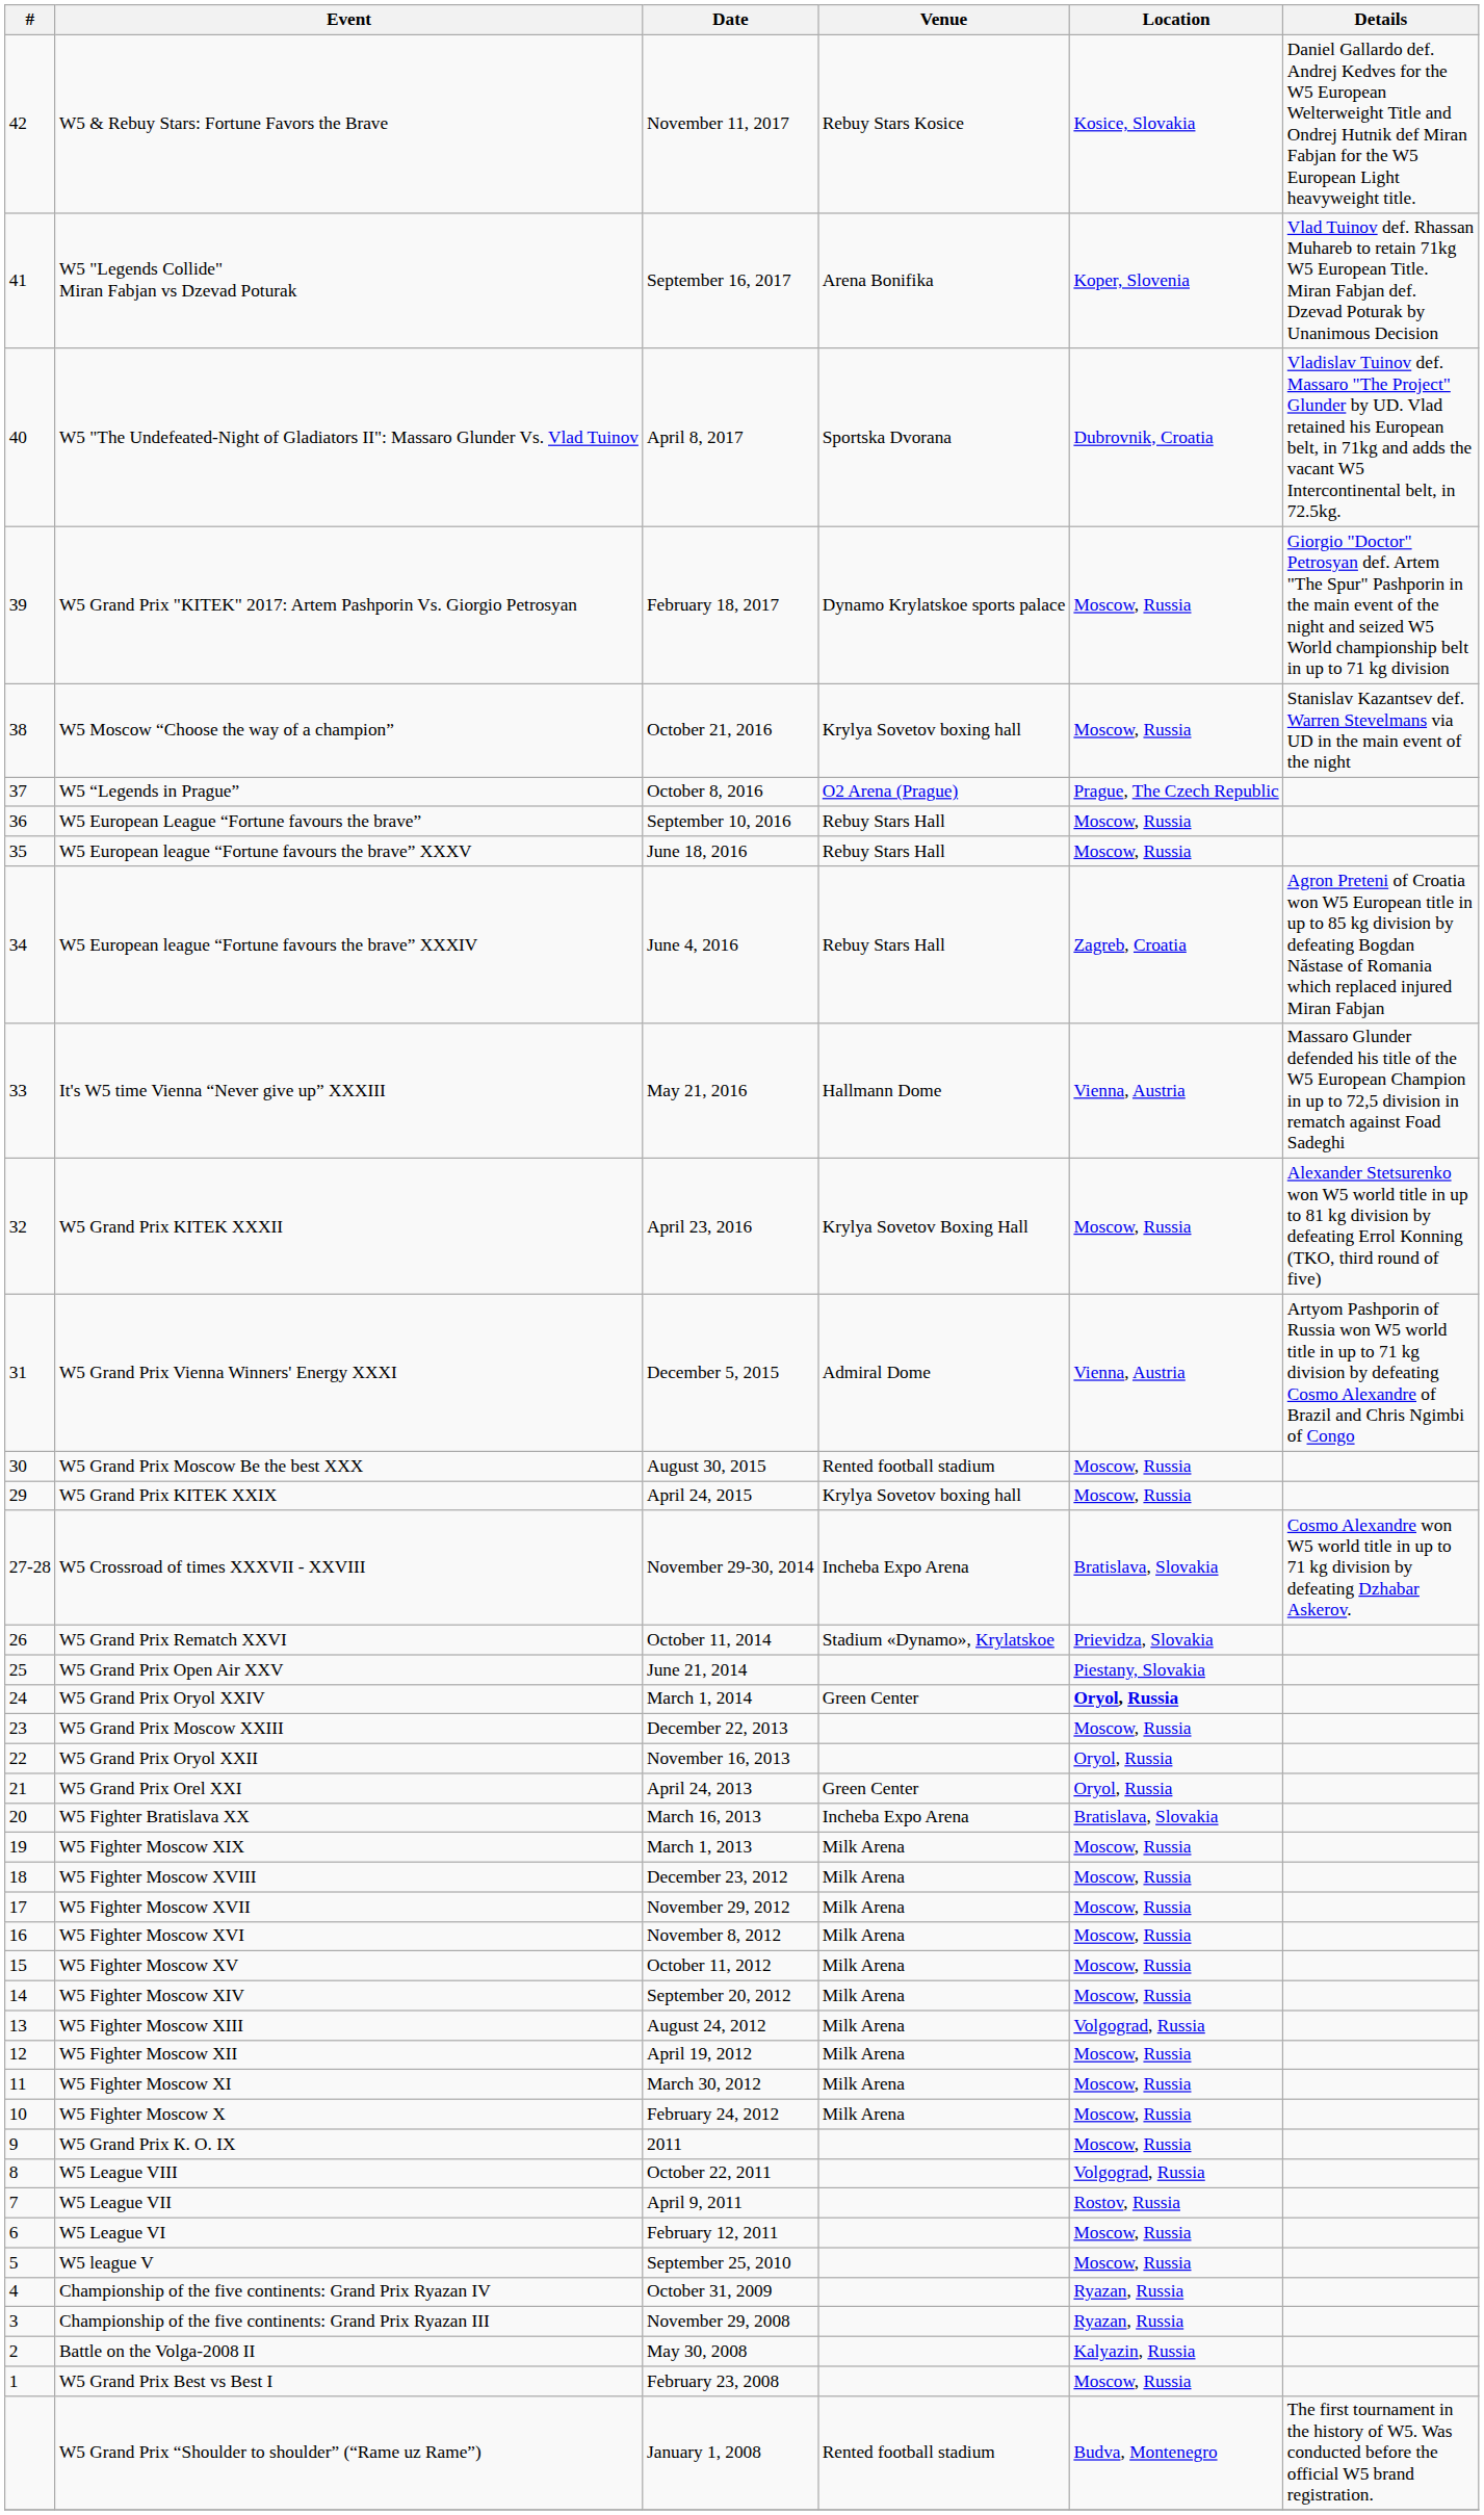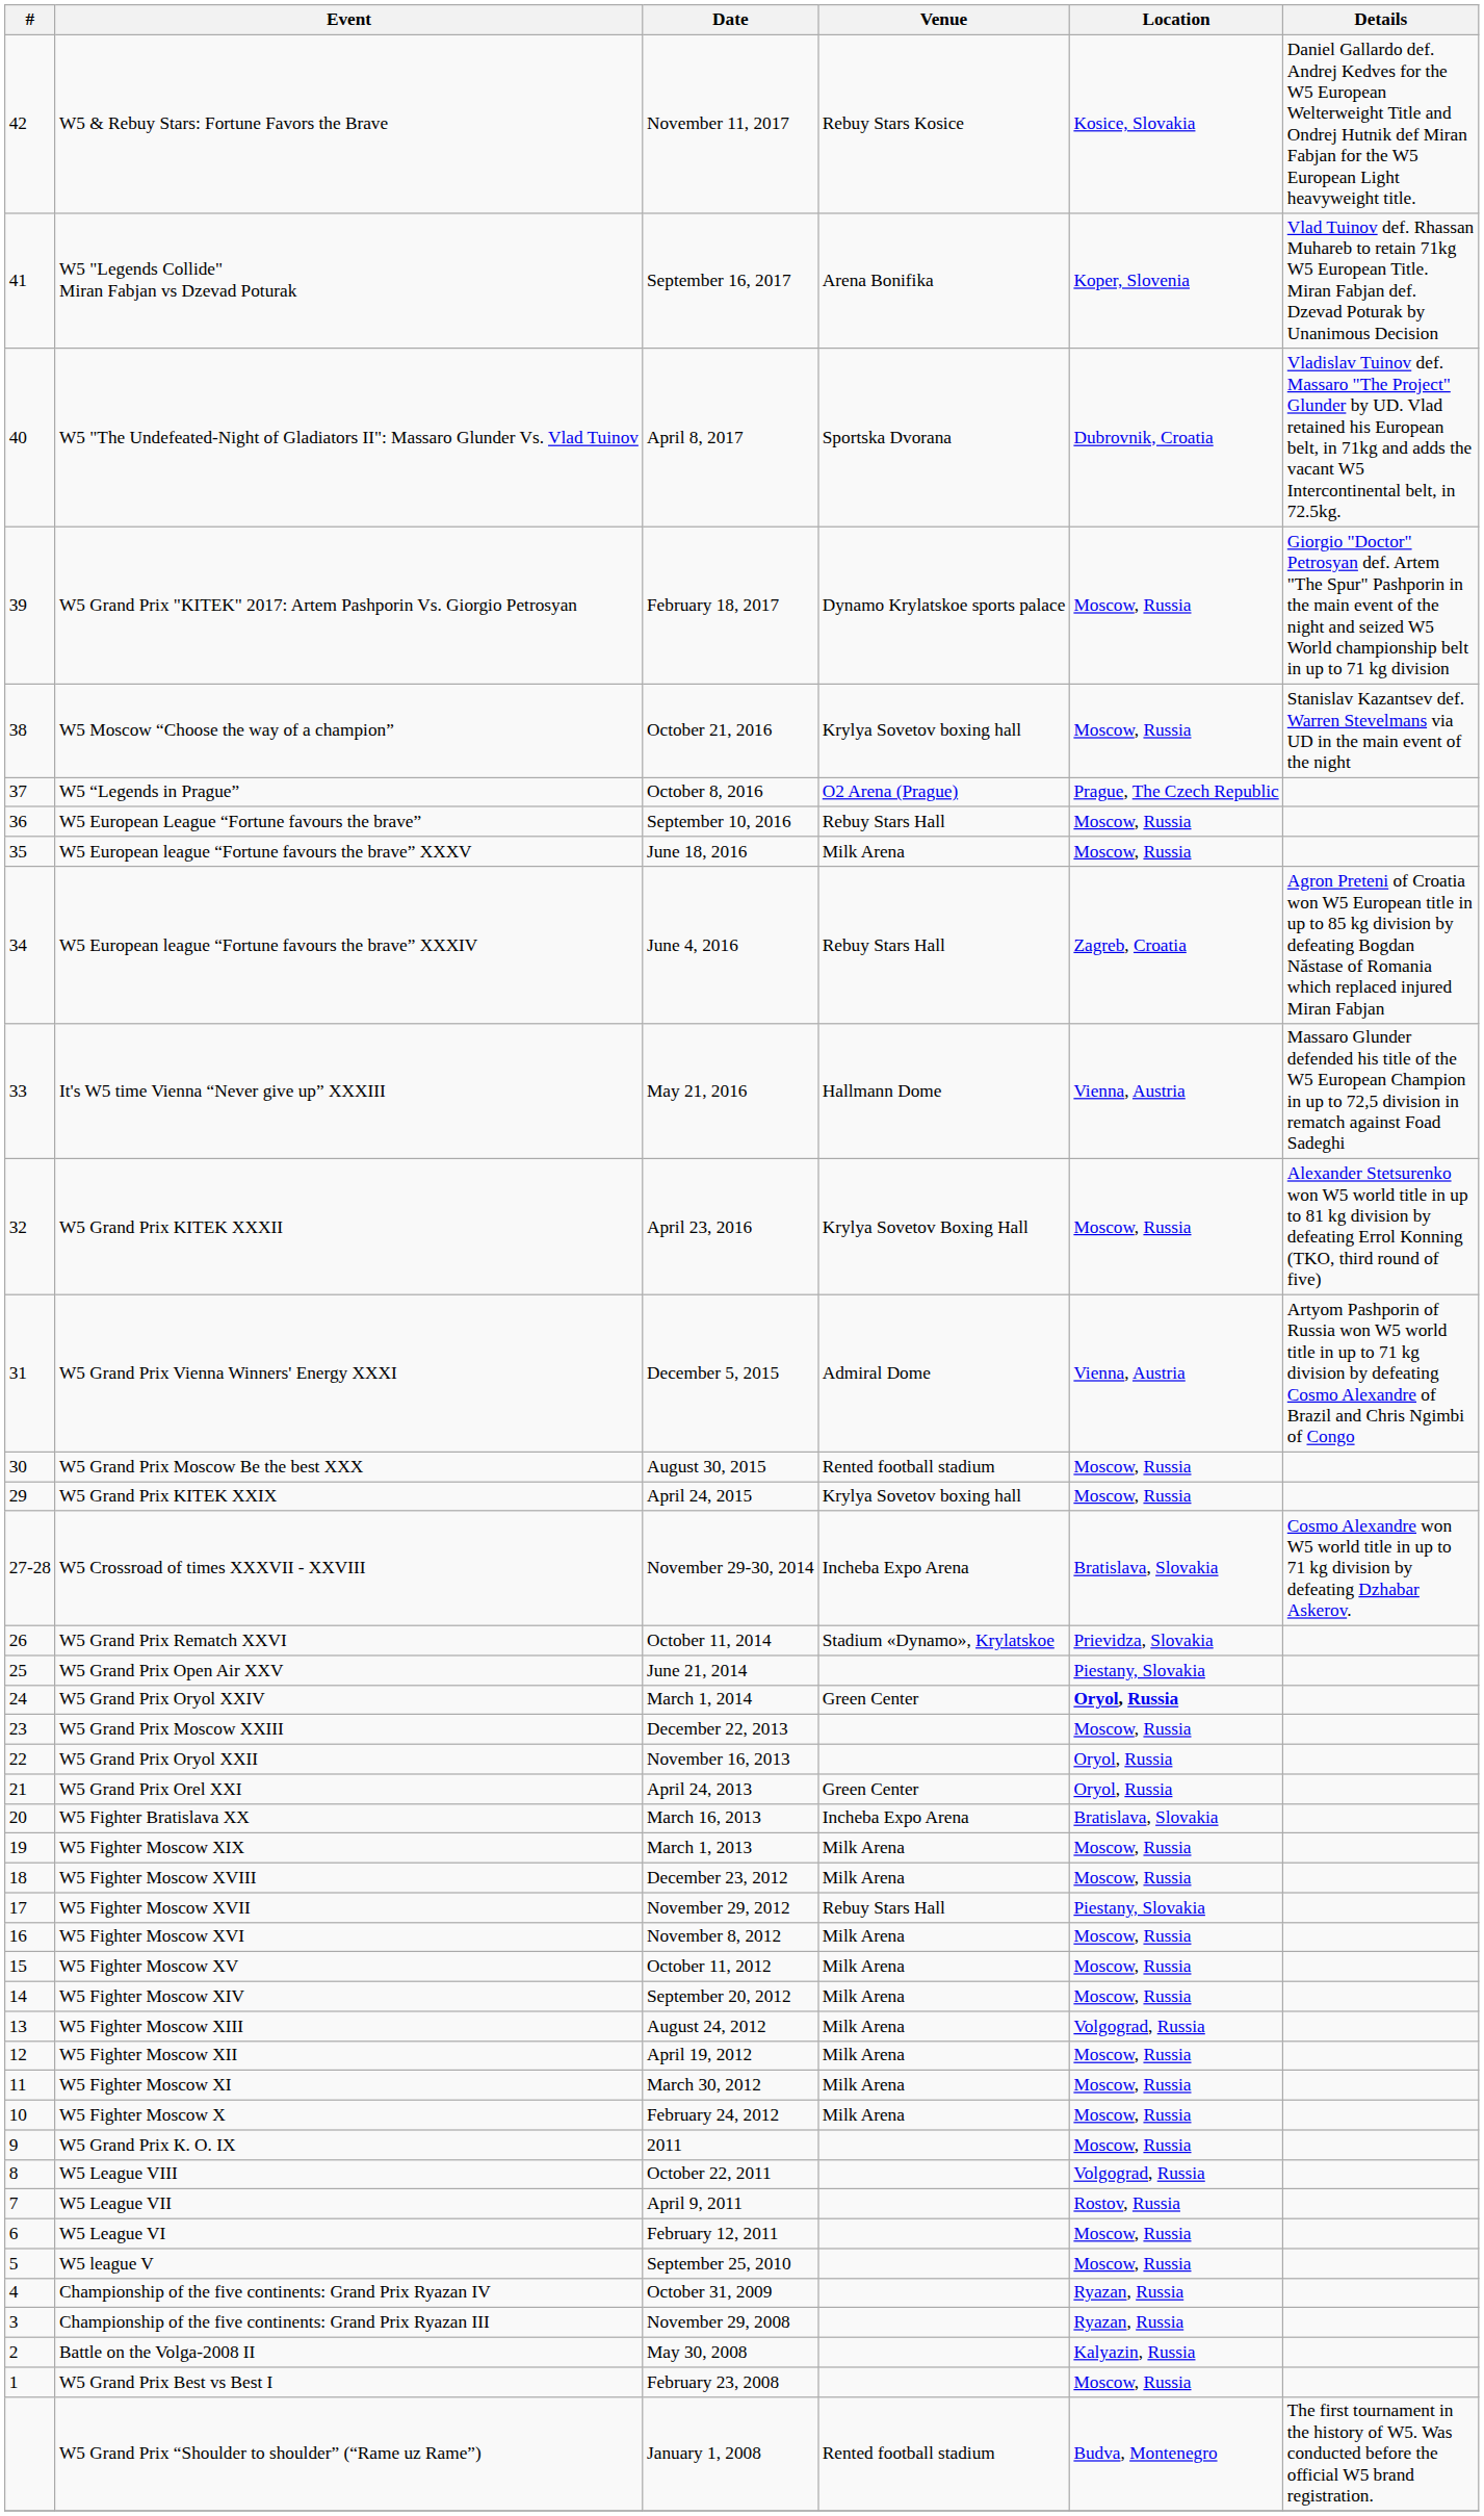W5 European league “Fortune favours the brave” ХXXV | Venue: Rebuy Stars Hall -> Milk Arena
W5 Fighter Moscow XVII | Venue: Milk Arena -> Rebuy Stars Hall
W5 Fighter Moscow XVII | Location: Moscow, Russia -> Piestany, Slovakia
